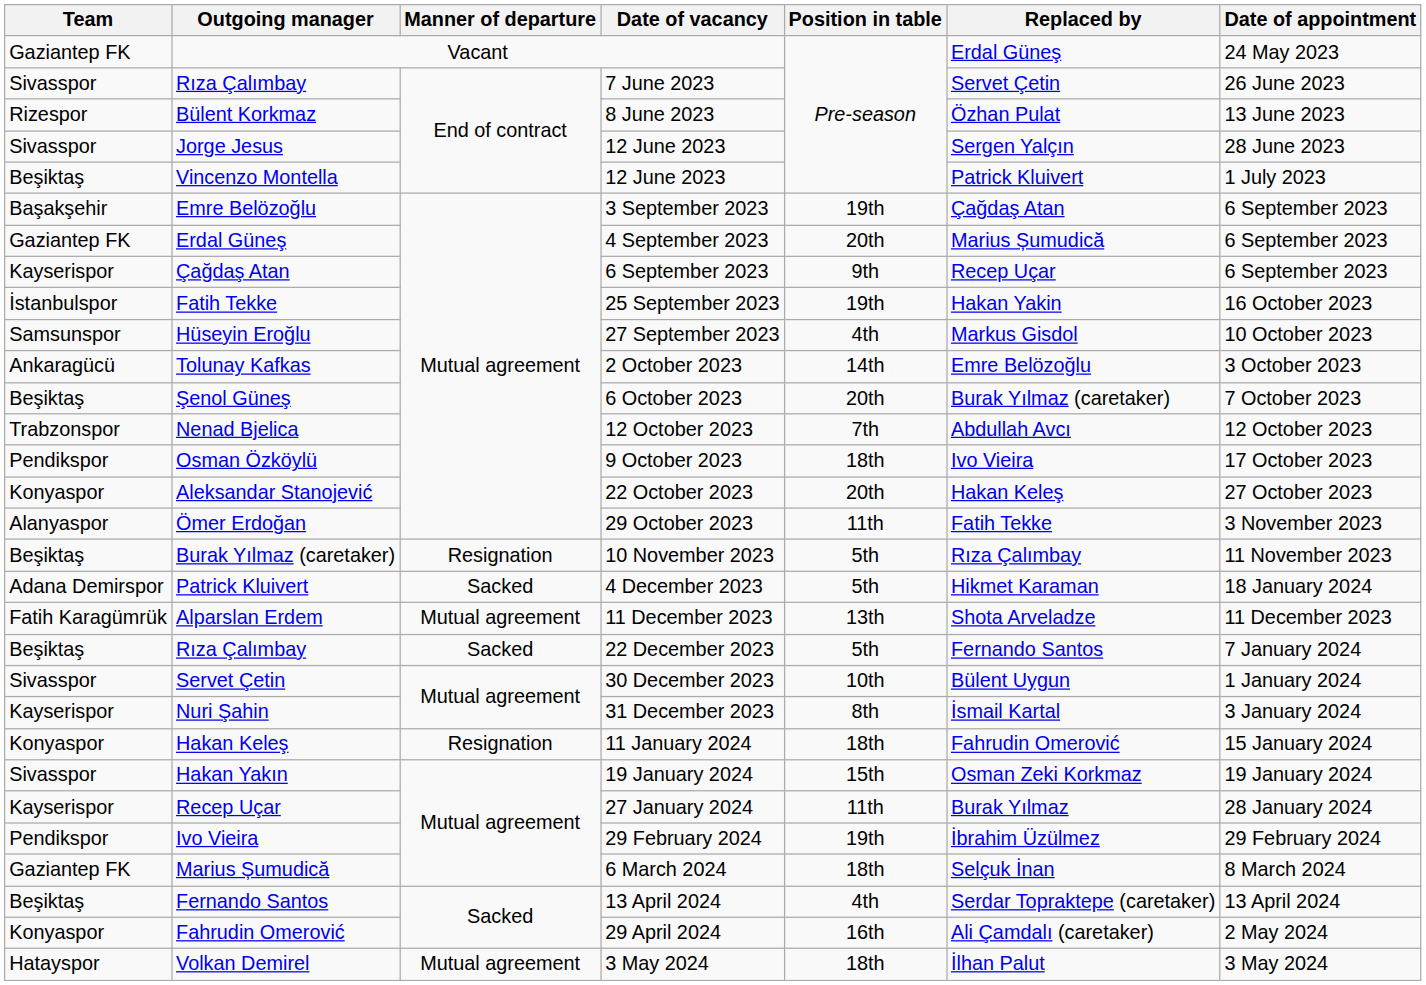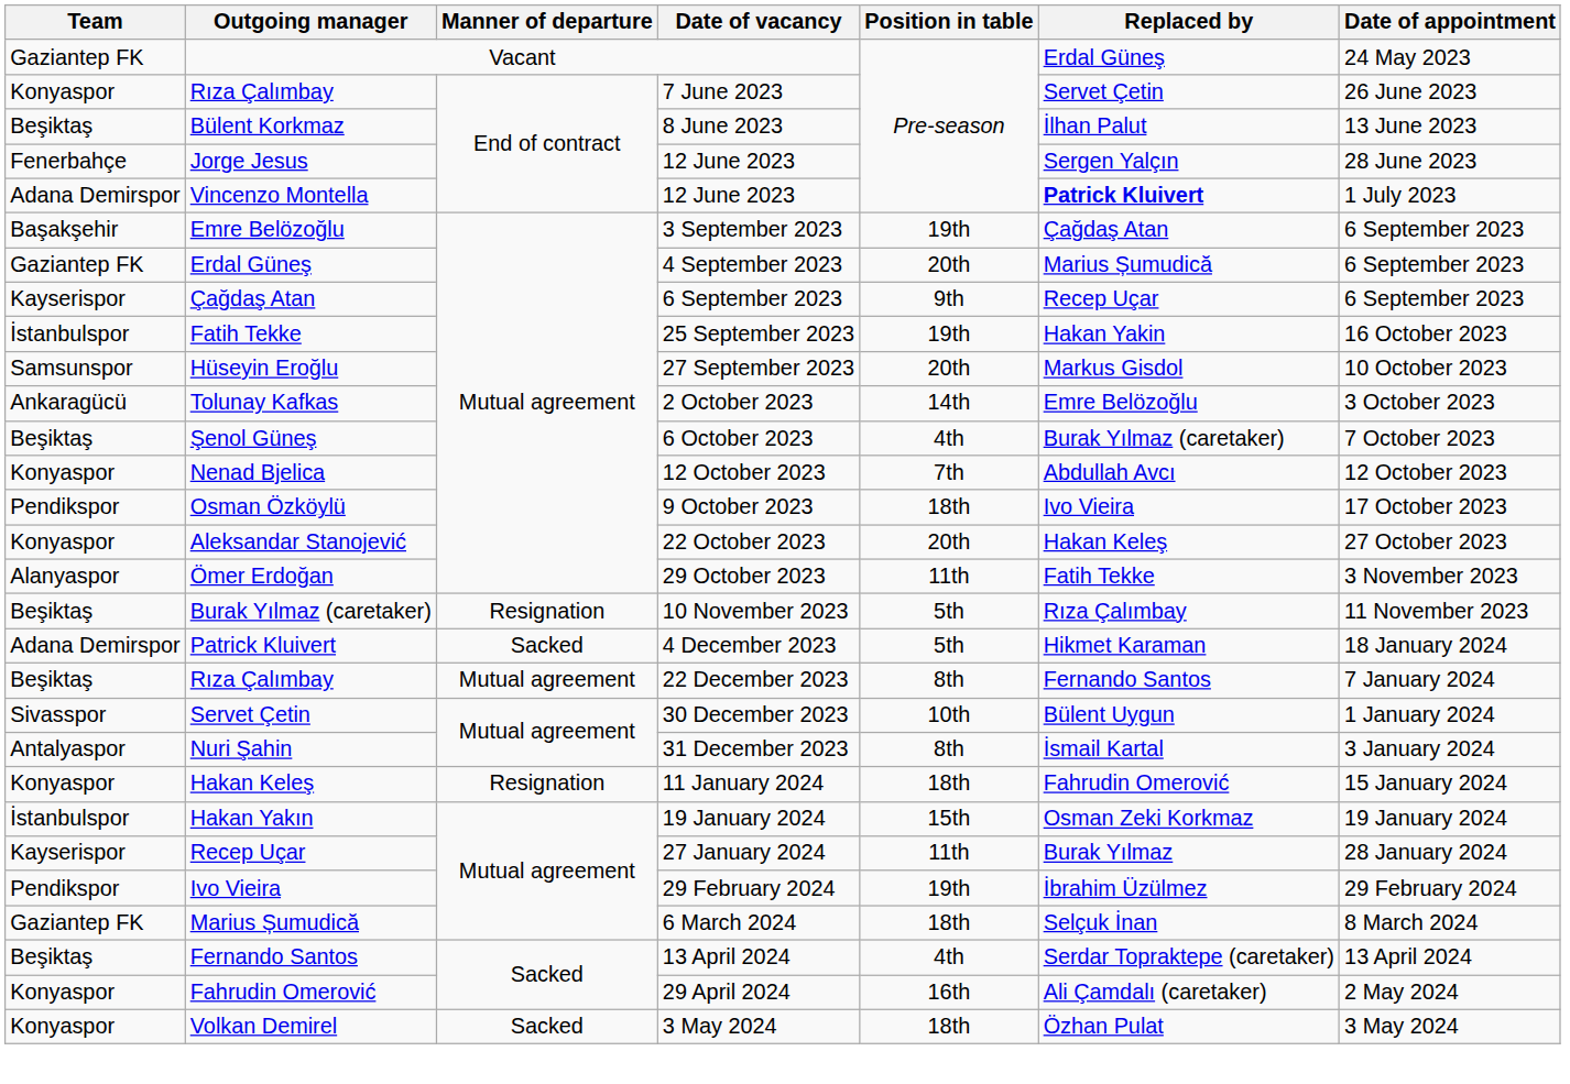Rıza Çalımbay / 7 June 2023 | Team: Sivasspor -> Konyaspor
Bülent Korkmaz | Team: Rizespor -> Beşiktaş
Bülent Korkmaz | Replaced by: Özhan Pulat -> İlhan Palut
Jorge Jesus | Team: Sivasspor -> Fenerbahçe
Vincenzo Montella | Team: Beşiktaş -> Adana Demirspor
Vincenzo Montella | Replaced by: normal -> bold
Hüseyin Eroğlu | Position in table: 4th -> 20th
Şenol Güneş | Position in table: 20th -> 4th
Nenad Bjelica | Team: Trabzonspor -> Konyaspor
- row: Fatih Karagümrük | Alparslan Erdem | Mutual agreement | 11 December 2023 | 13th | Shota Arveladze | 11 December 2023
Rıza Çalımbay / 22 December 2023 | Manner of departure: Sacked -> Mutual agreement
Rıza Çalımbay / 22 December 2023 | Position in table: 5th -> 8th
Nuri Şahin | Team: Kayserispor -> Antalyaspor
Hakan Yakın | Team: Sivasspor -> İstanbulspor
Volkan Demirel | Team: Hatayspor -> Konyaspor
Volkan Demirel | Manner of departure: Mutual agreement -> Sacked
Volkan Demirel | Replaced by: İlhan Palut -> Özhan Pulat
